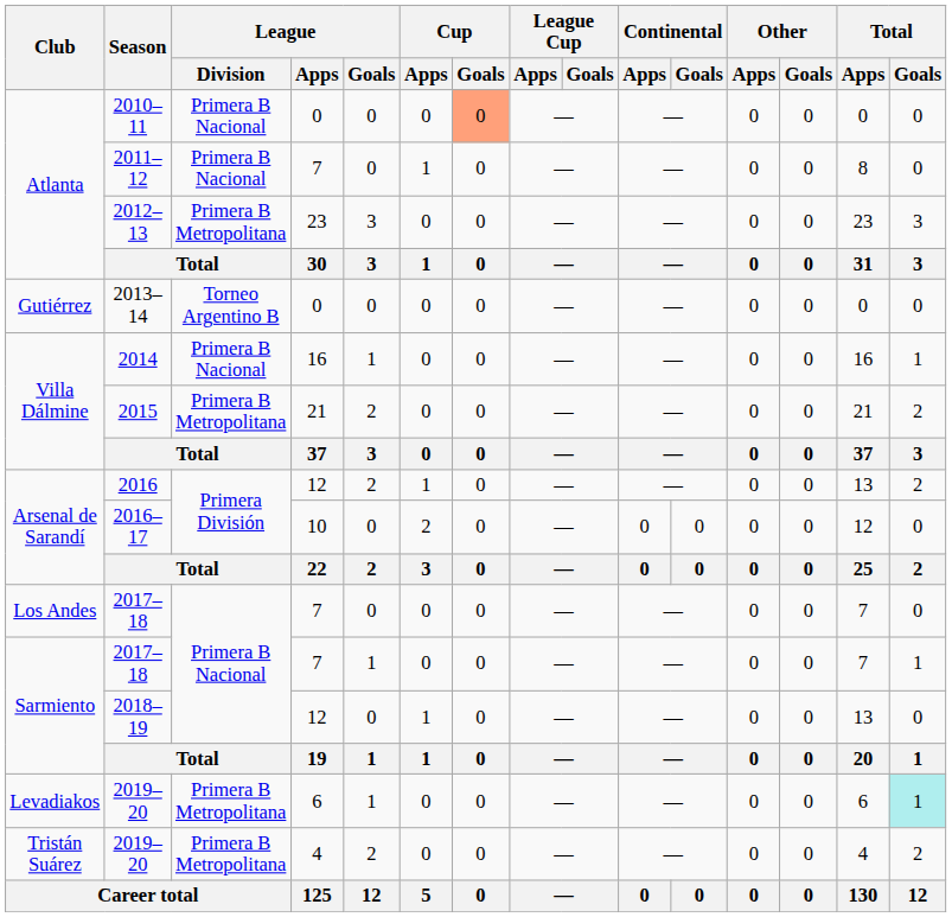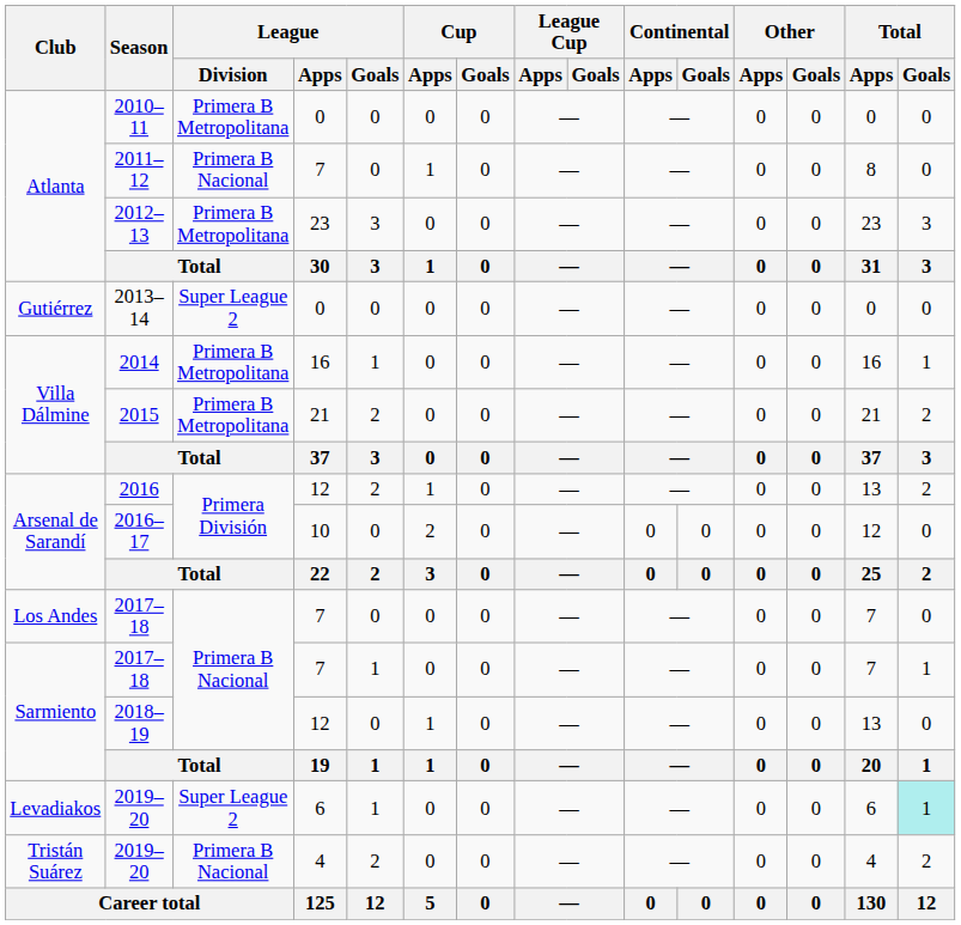2010–11 | League / Division: Primera B Nacional -> Primera B Metropolitana
2010–11 | Cup / Goals: lightsalmon background -> no background
2013–14 | League / Division: Torneo Argentino B -> Super League 2
2014 | League / Division: Primera B Nacional -> Primera B Metropolitana
Levadiakos / 2019–20 | League / Division: Primera B Metropolitana -> Super League 2
Tristán Suárez / 2019–20 | League / Division: Primera B Metropolitana -> Primera B Nacional
